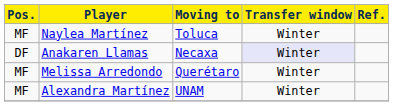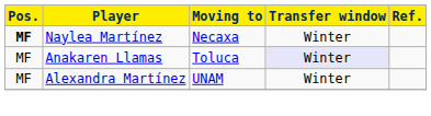Naylea Martínez | Pos.: normal -> bold
Naylea Martínez | Moving to: Toluca -> Necaxa
Anakaren Llamas | Pos.: DF -> MF
Anakaren Llamas | Moving to: Necaxa -> Toluca
- row: MF | Melissa Arredondo | Querétaro | Winter
